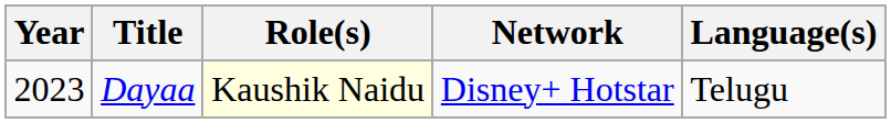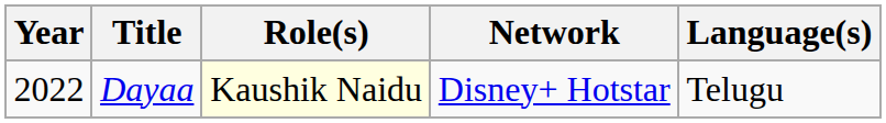Dayaa | Year: 2023 -> 2022
